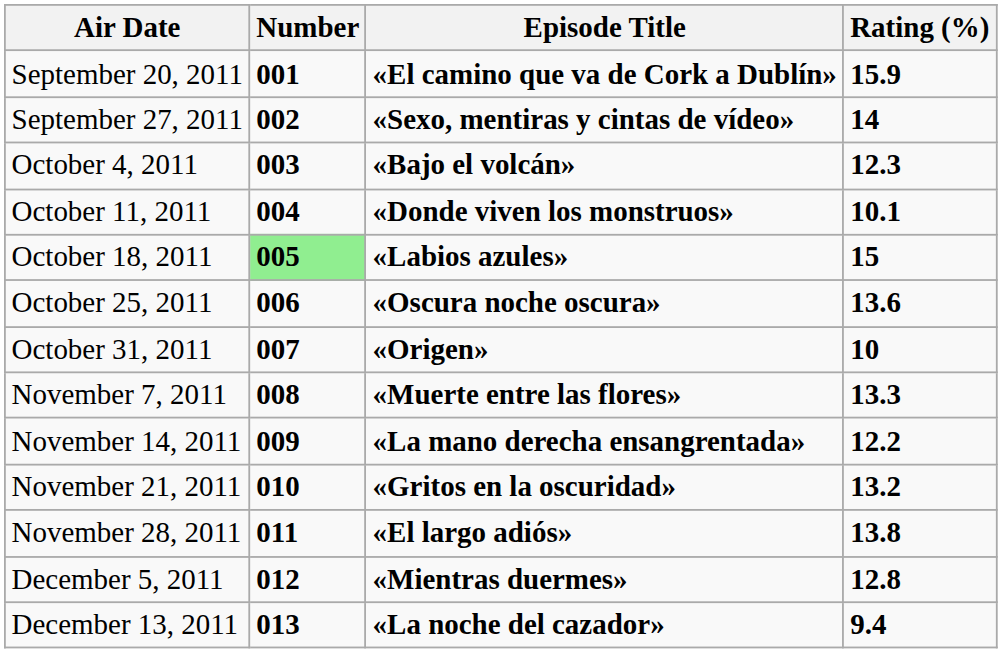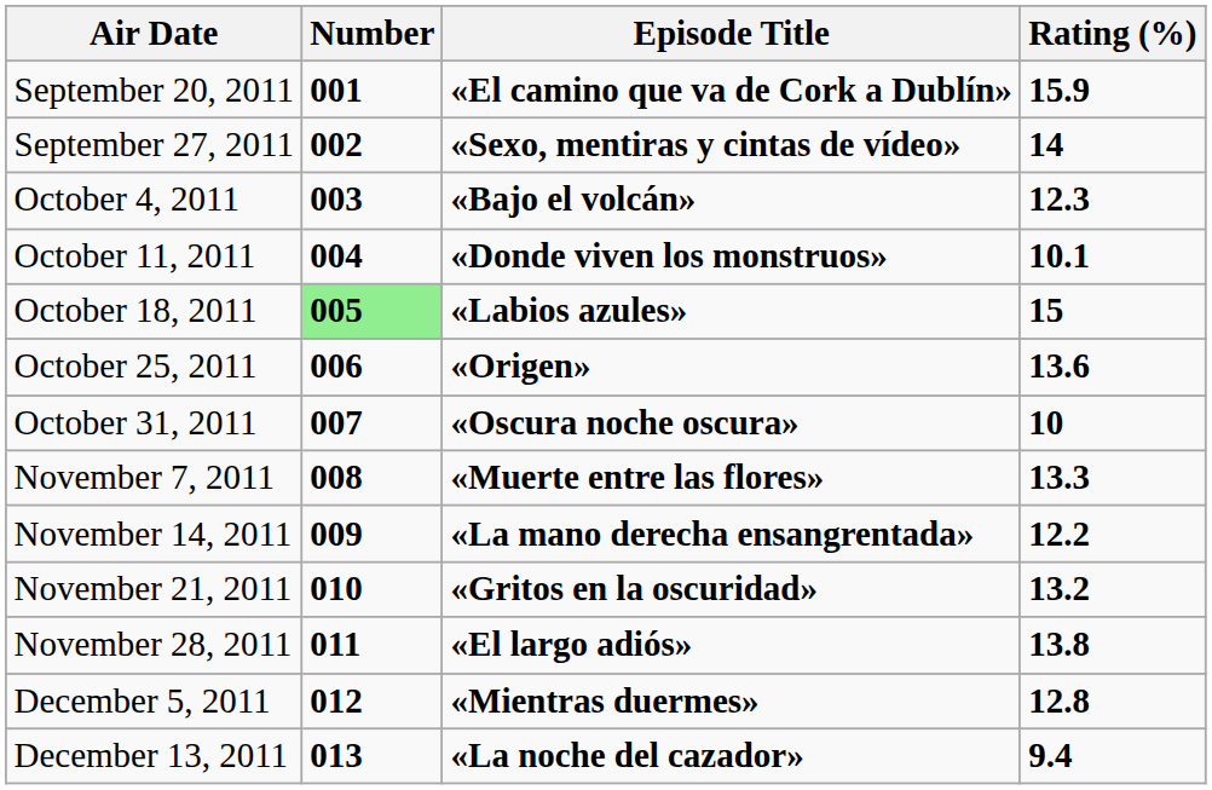October 25, 2011 | Episode Title: «Oscura noche oscura» -> «Origen»
October 31, 2011 | Episode Title: «Origen» -> «Oscura noche oscura»
